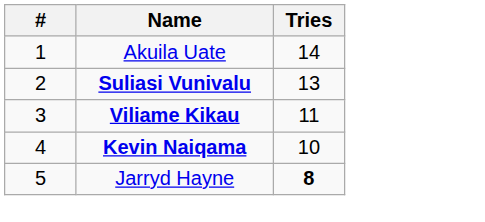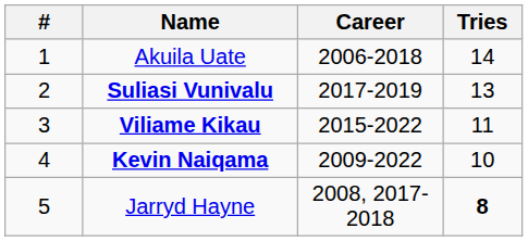+ column: Career | 2006-2018 | 2017-2019 | 2015-2022 | 2009-2022 | 2008, 2017-2018
